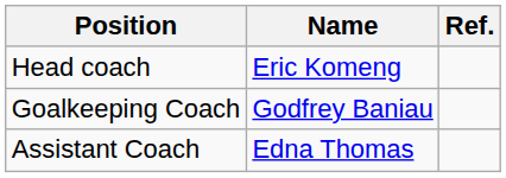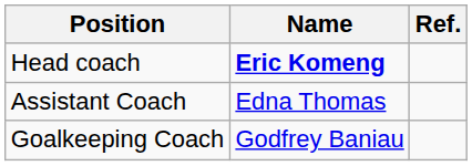Head coach | Name: normal -> bold
rows swapped: Assistant Coach <-> Goalkeeping Coach
